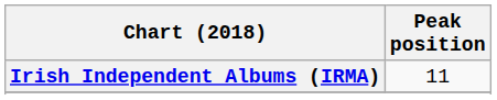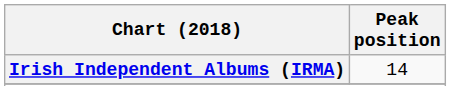Irish Independent Albums (IRMA) | Peak position: 11 -> 14
